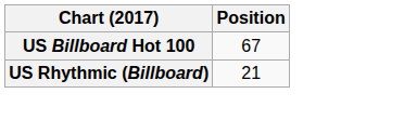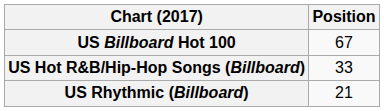+ row: US Hot R&B/Hip-Hop Songs (Billboard) | 33
